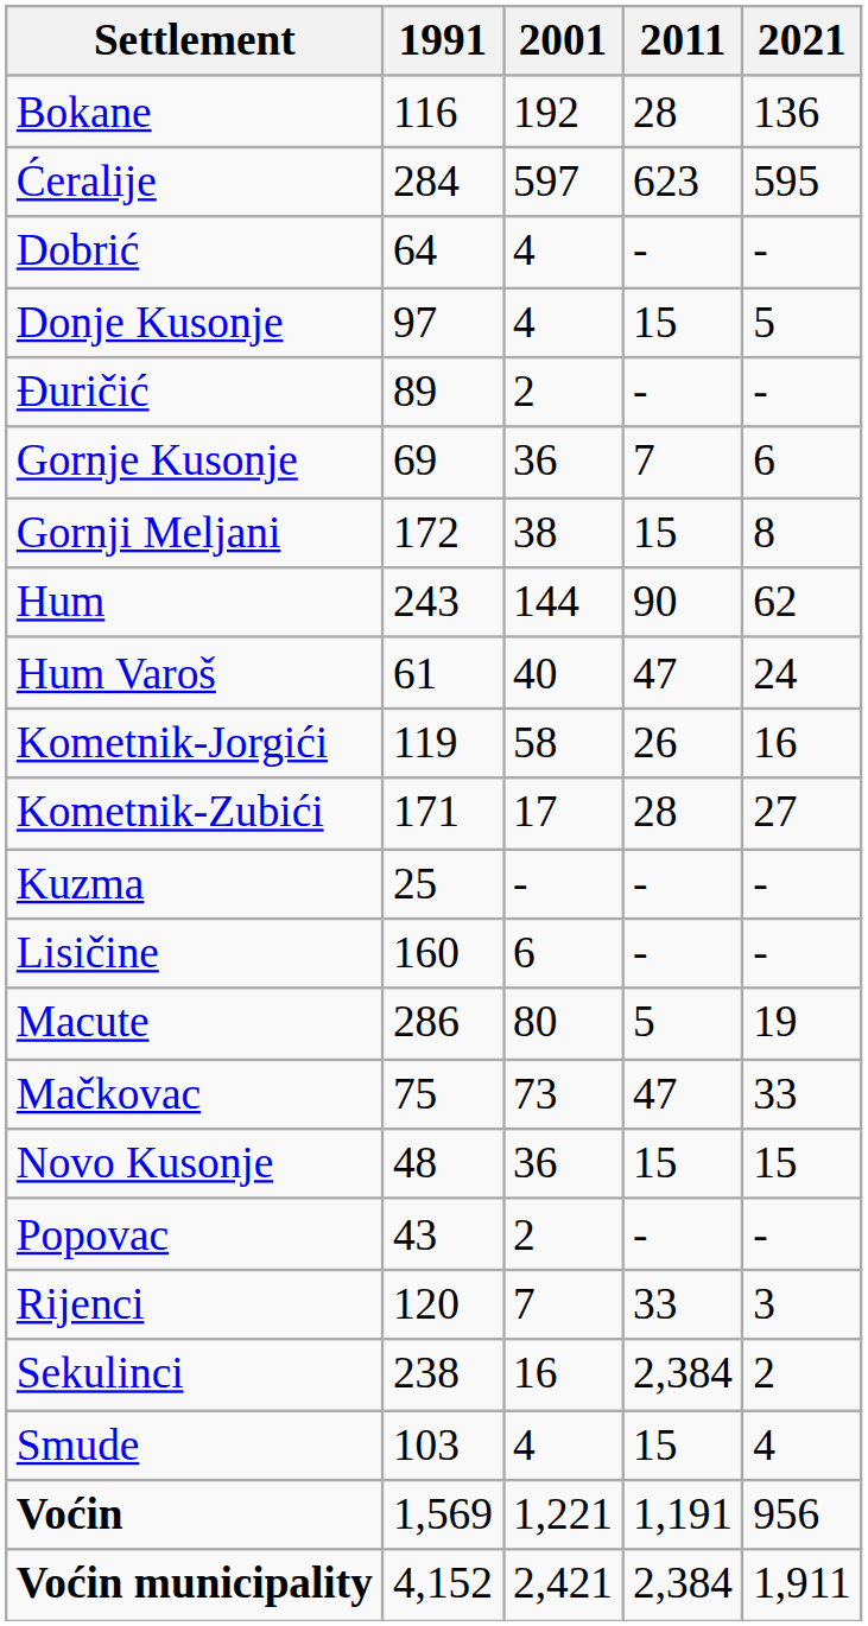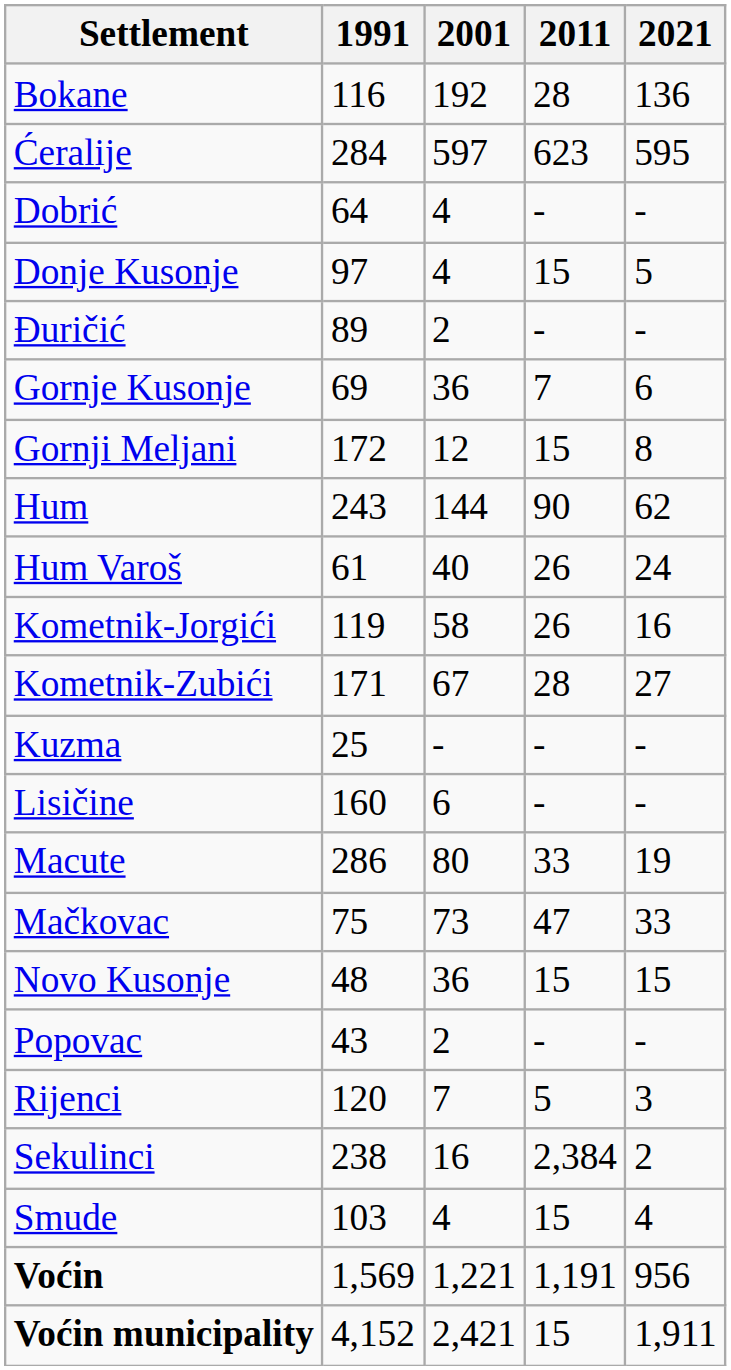Gornji Meljani | 2001: 38 -> 12
Hum Varoš | 2011: 47 -> 26
Kometnik-Zubići | 2001: 17 -> 67
Macute | 2011: 5 -> 33
Rijenci | 2011: 33 -> 5
Voćin municipality | 2011: 2,384 -> 15
